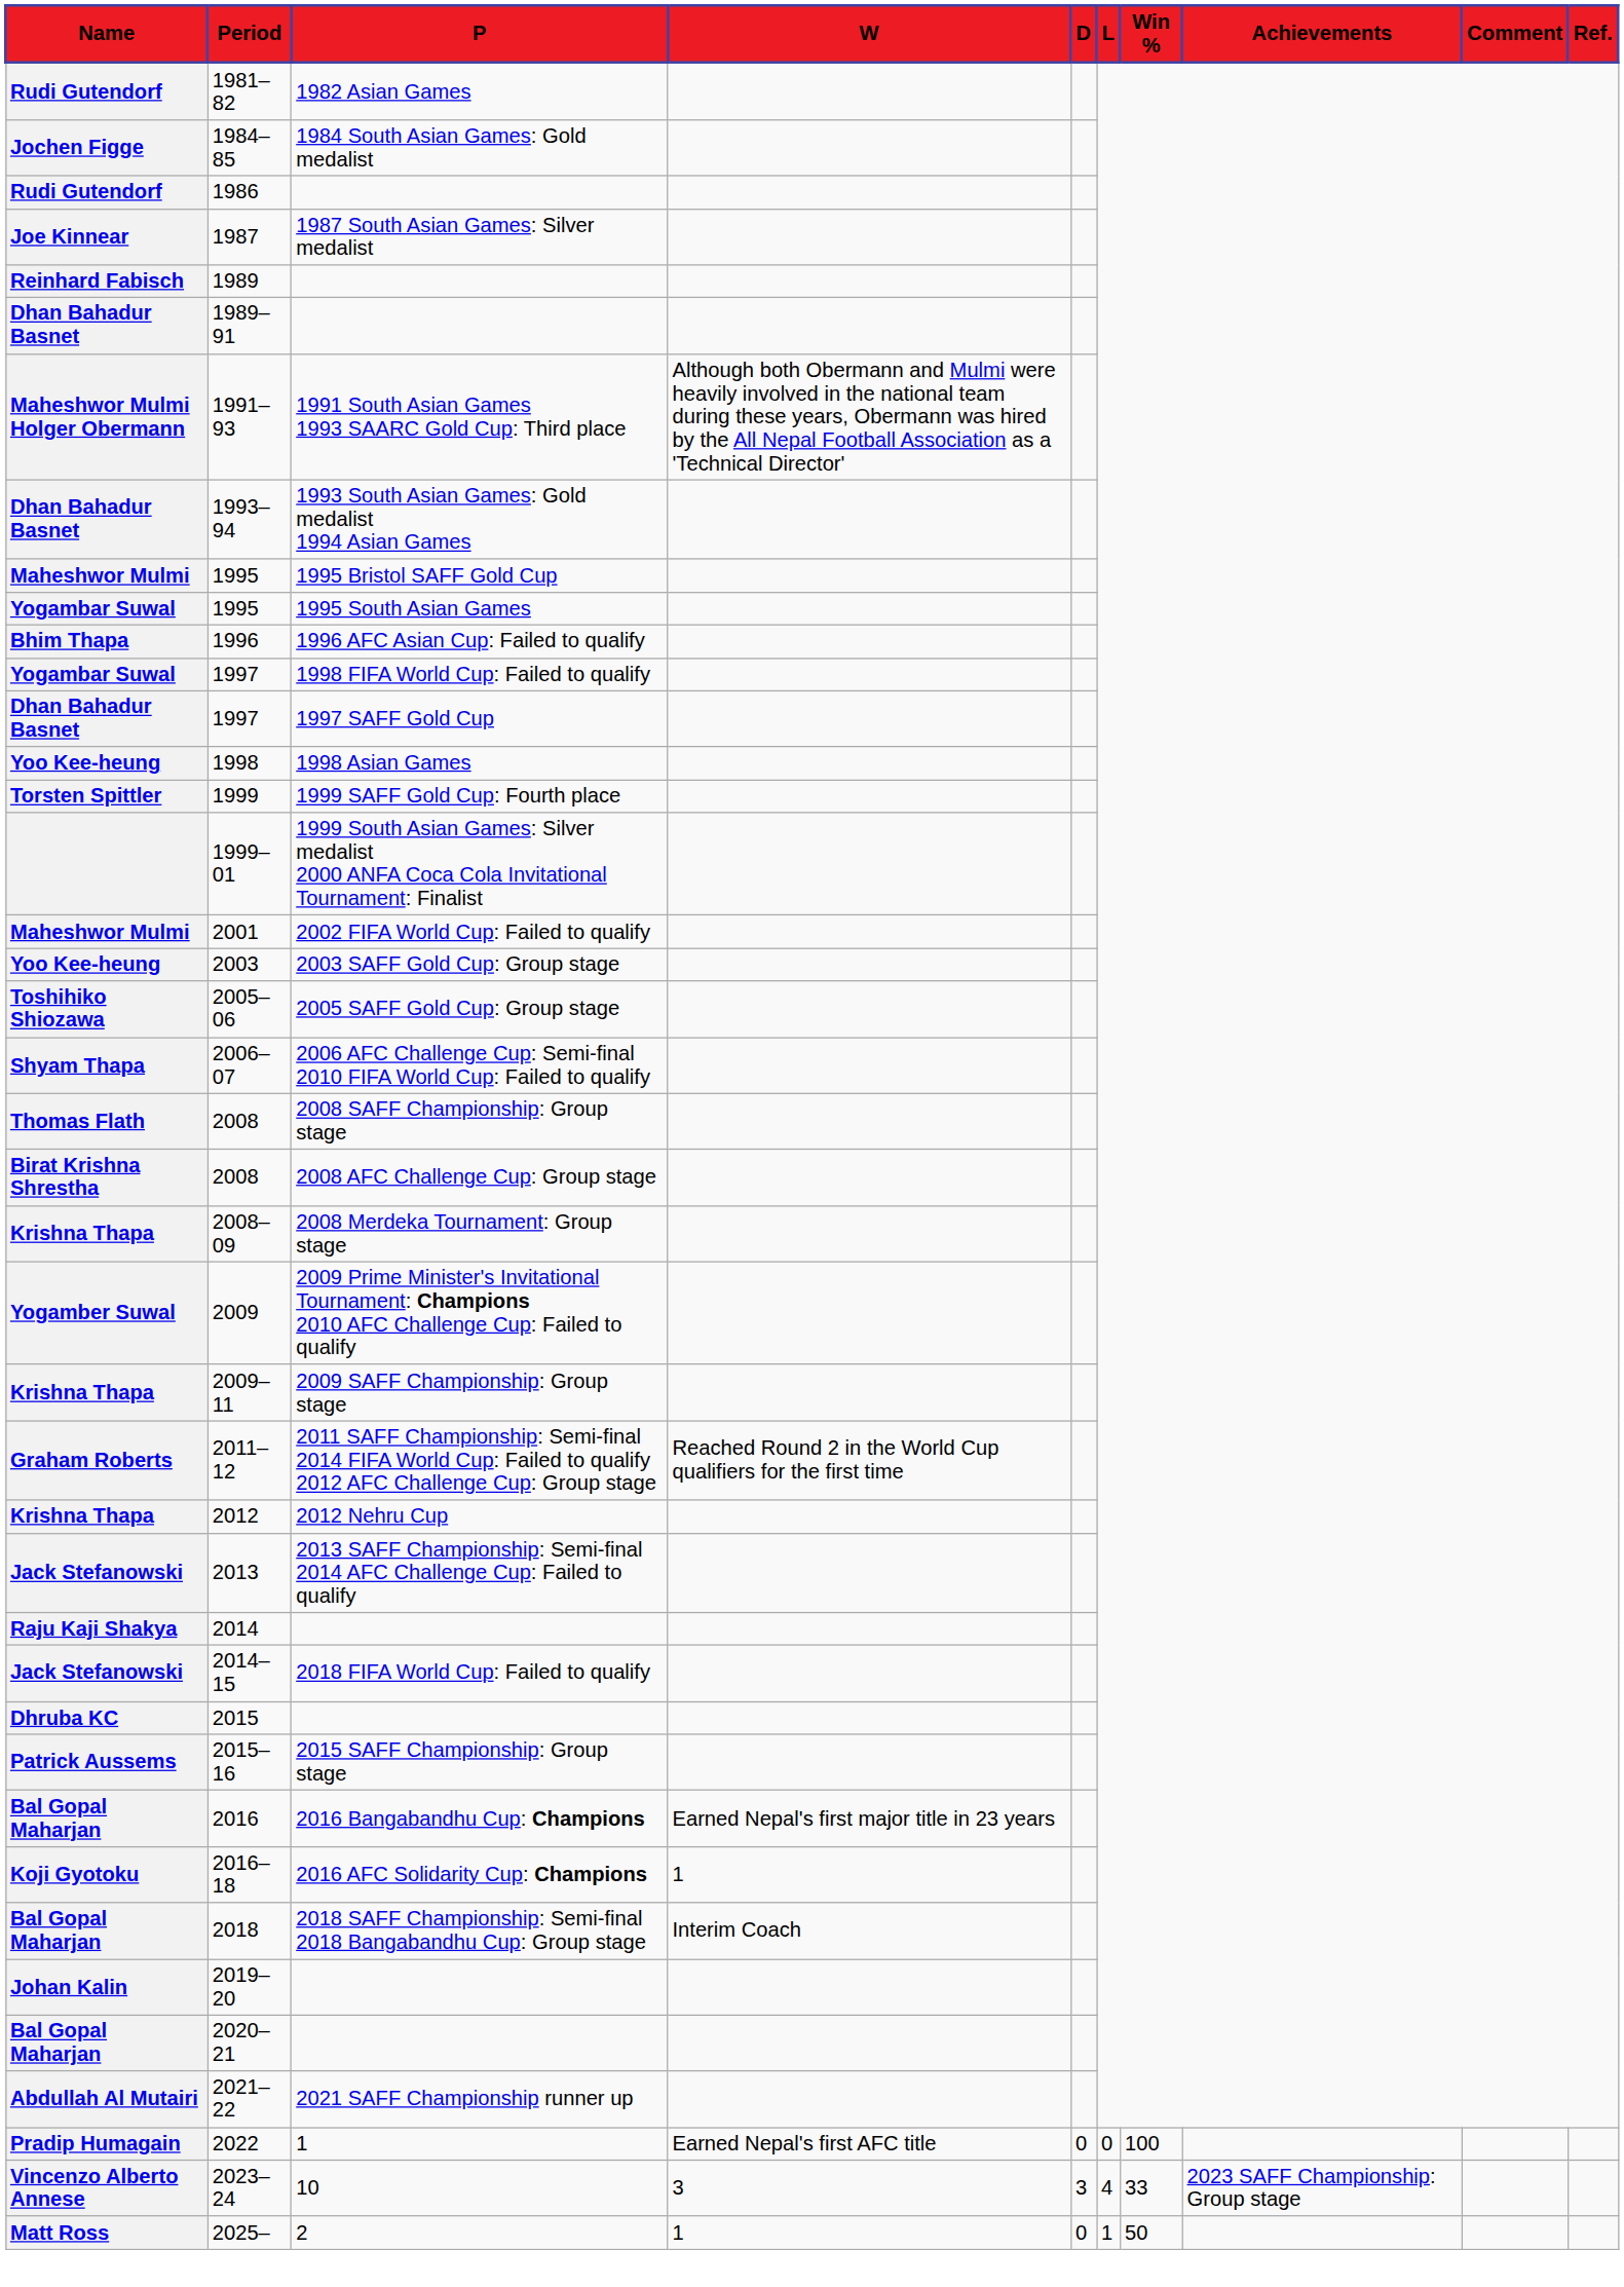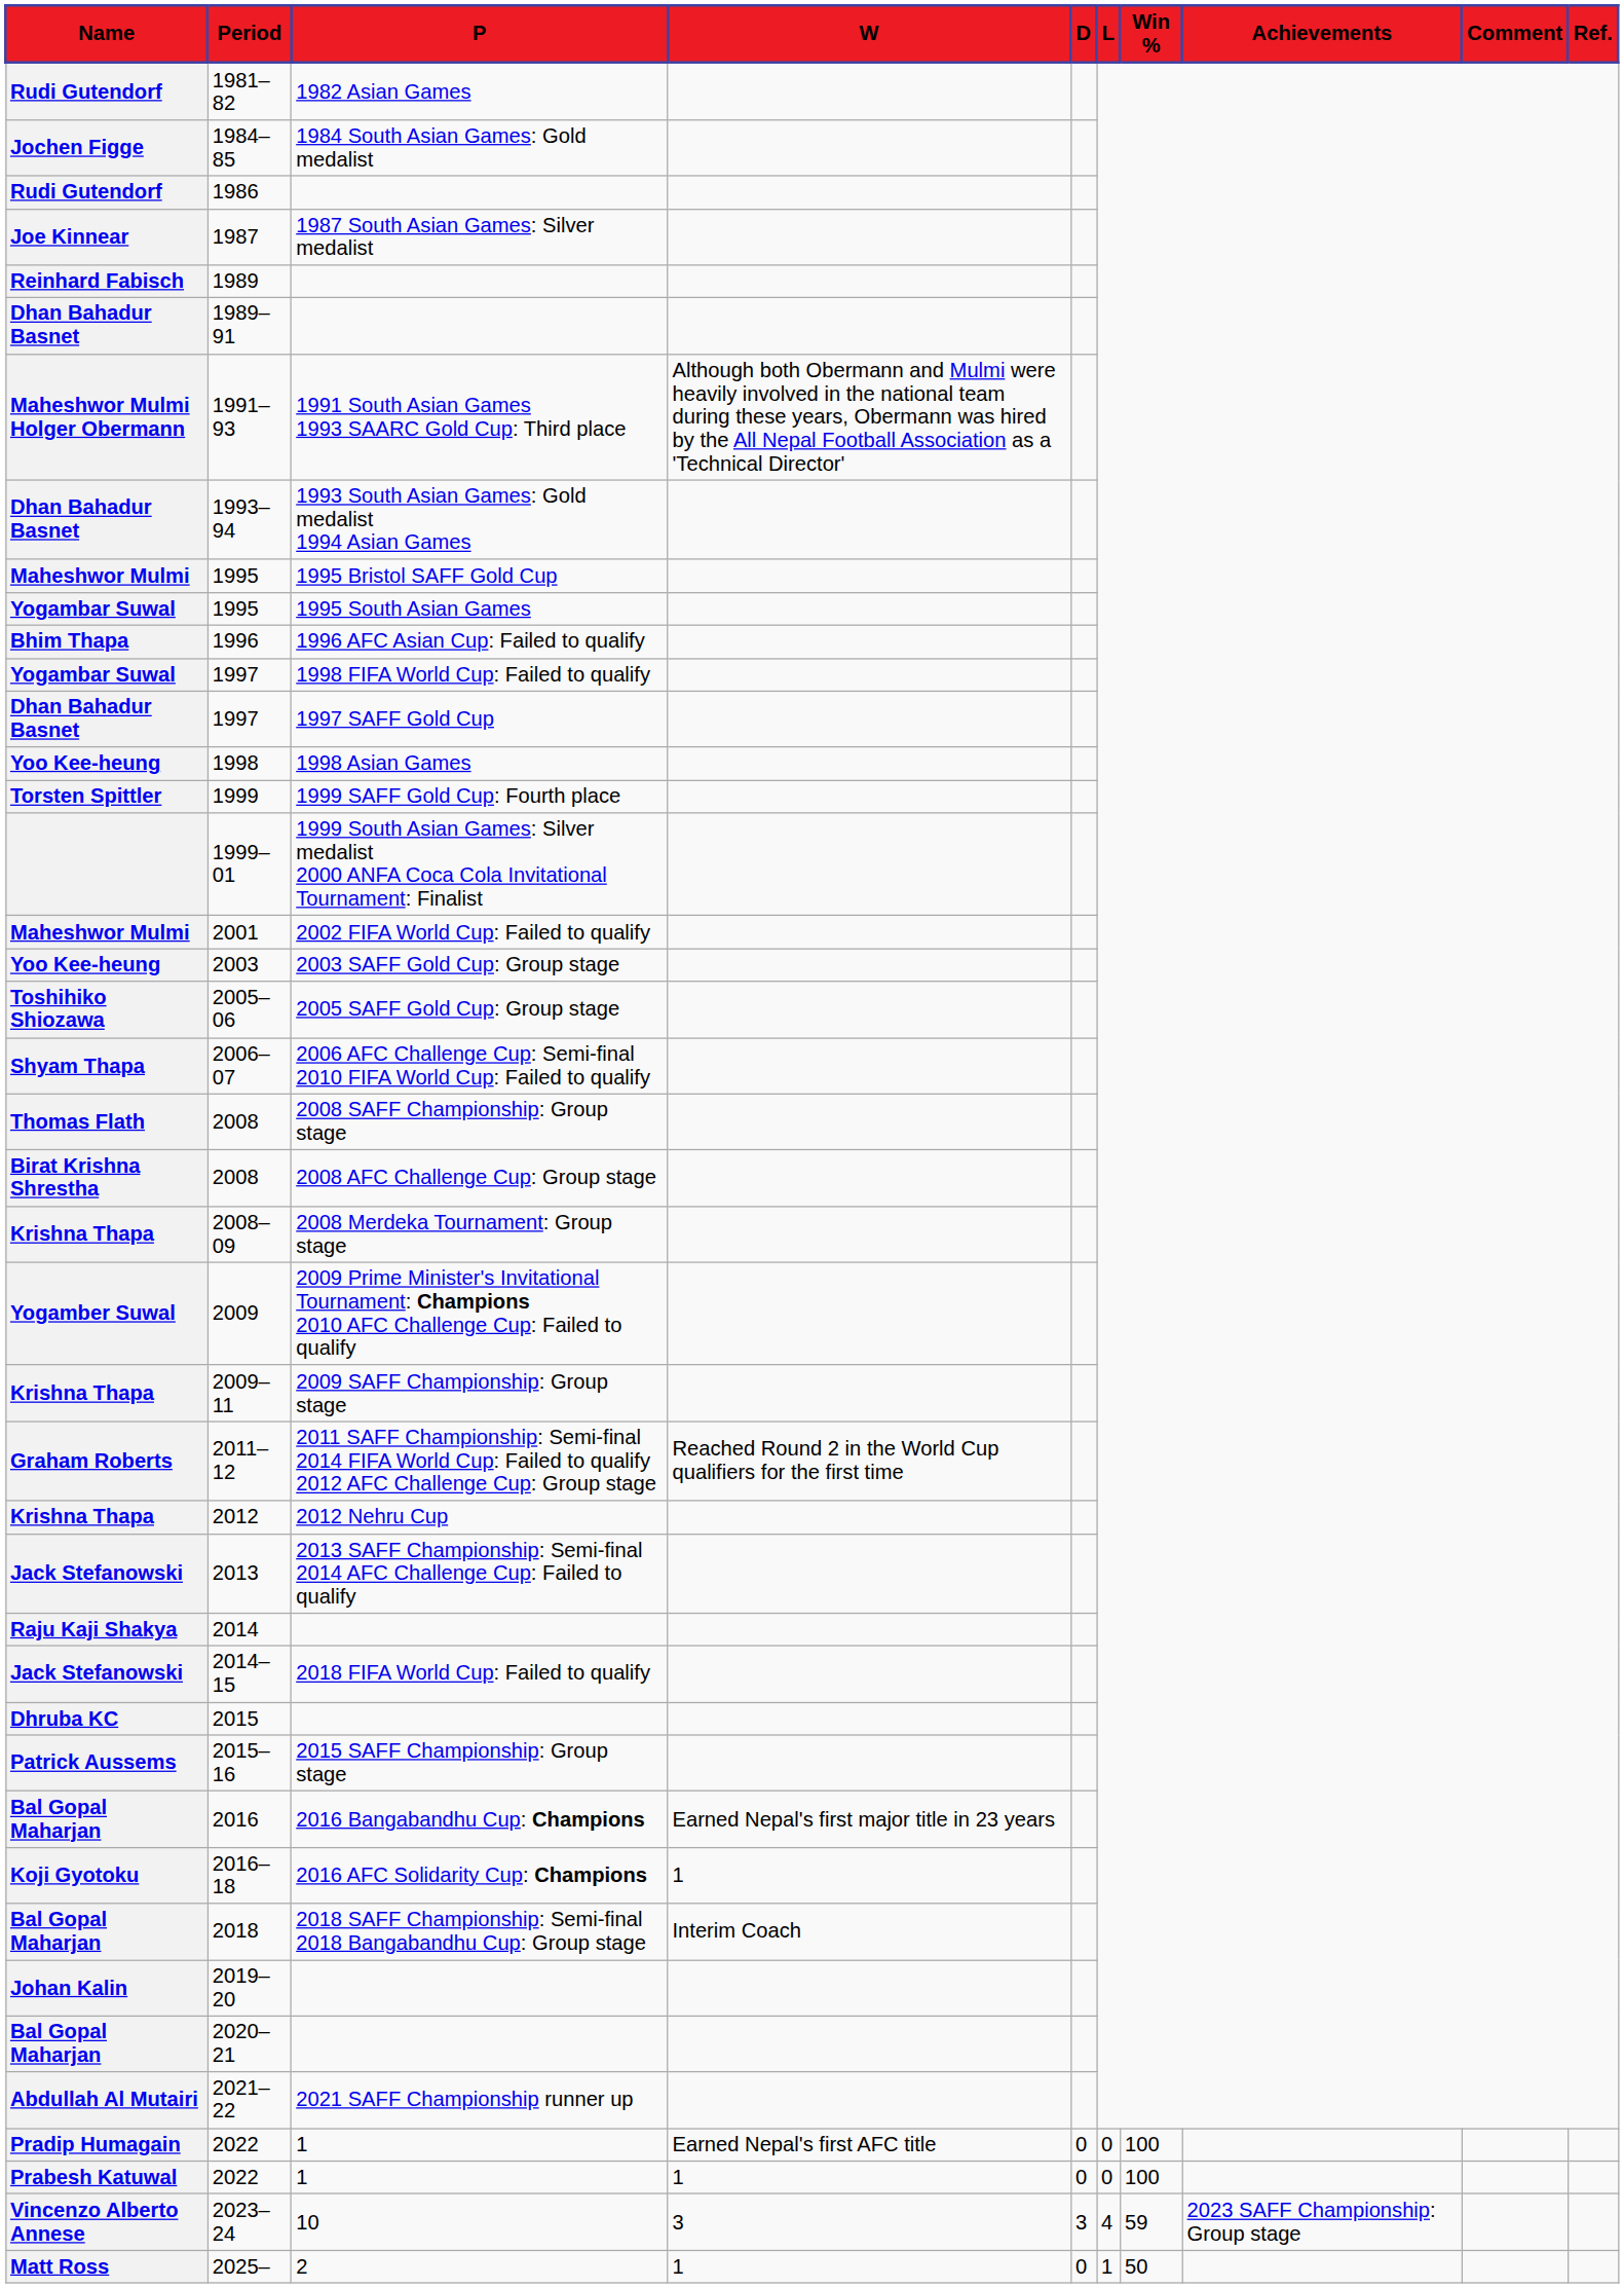+ row: Prabesh Katuwal | 2022 | 1 | 1 | 0 | 0 | 100
2023–24 | Win %: 33 -> 59
